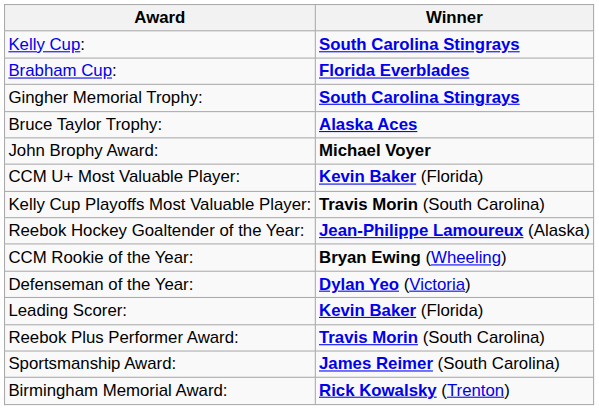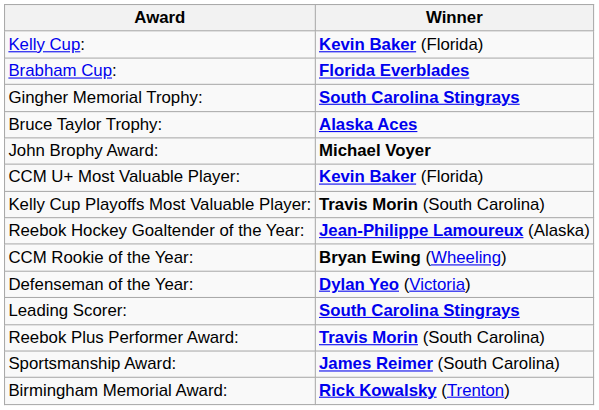Kelly Cup: | Winner: South Carolina Stingrays -> Kevin Baker (Florida)
Leading Scorer: | Winner: Kevin Baker (Florida) -> South Carolina Stingrays
